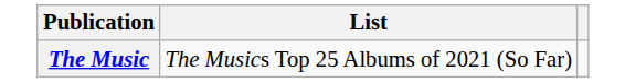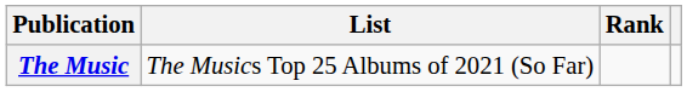+ column: Rank
